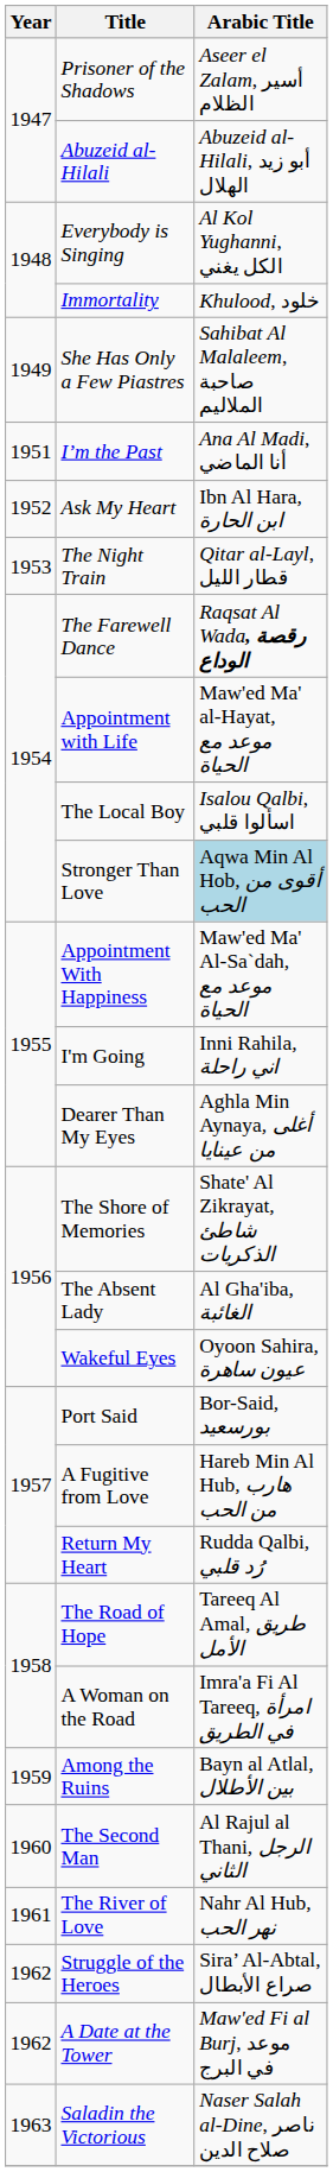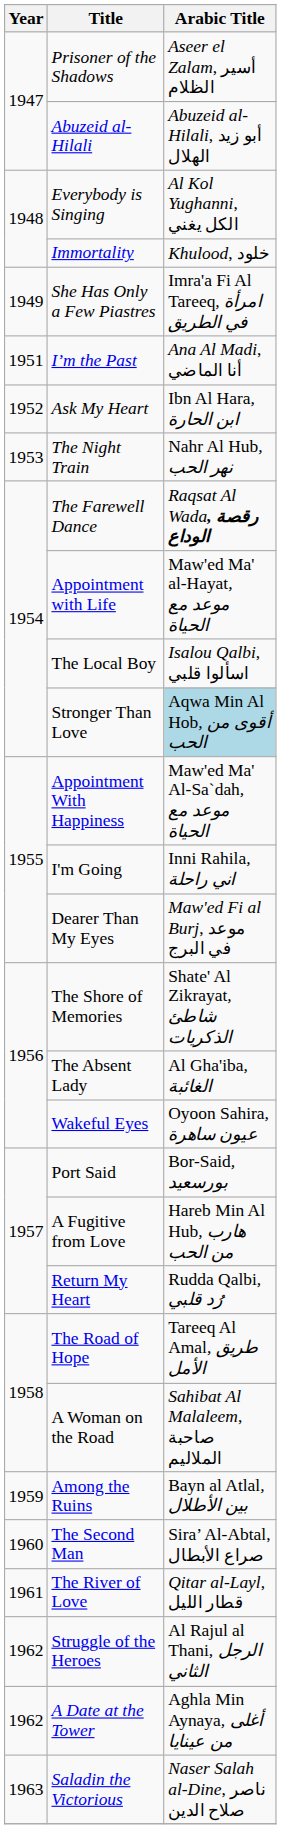She Has Only a Few Piastres | Arabic Title: Sahibat Al Malaleem, صاحبة الملاليم -> Imra'a Fi Al Tareeq, امرأة في الطريق
The Night Train | Arabic Title: Qitar al-Layl, قطار الليل -> Nahr Al Hub, نهر الحب
Dearer Than My Eyes | Arabic Title: Aghla Min Aynaya, أغلى من عينايا -> Maw'ed Fi al Burj, موعد في البرج
A Woman on the Road | Arabic Title: Imra'a Fi Al Tareeq, امرأة في الطريق -> Sahibat Al Malaleem, صاحبة الملاليم
The Second Man | Arabic Title: Al Rajul al Thani, الرجل الثاني -> Sira’ Al-Abtal, صراع الأبطال
The River of Love | Arabic Title: Nahr Al Hub, نهر الحب -> Qitar al-Layl, قطار الليل
Struggle of the Heroes | Arabic Title: Sira’ Al-Abtal, صراع الأبطال -> Al Rajul al Thani, الرجل الثاني
A Date at the Tower | Arabic Title: Maw'ed Fi al Burj, موعد في البرج -> Aghla Min Aynaya, أغلى من عينايا
